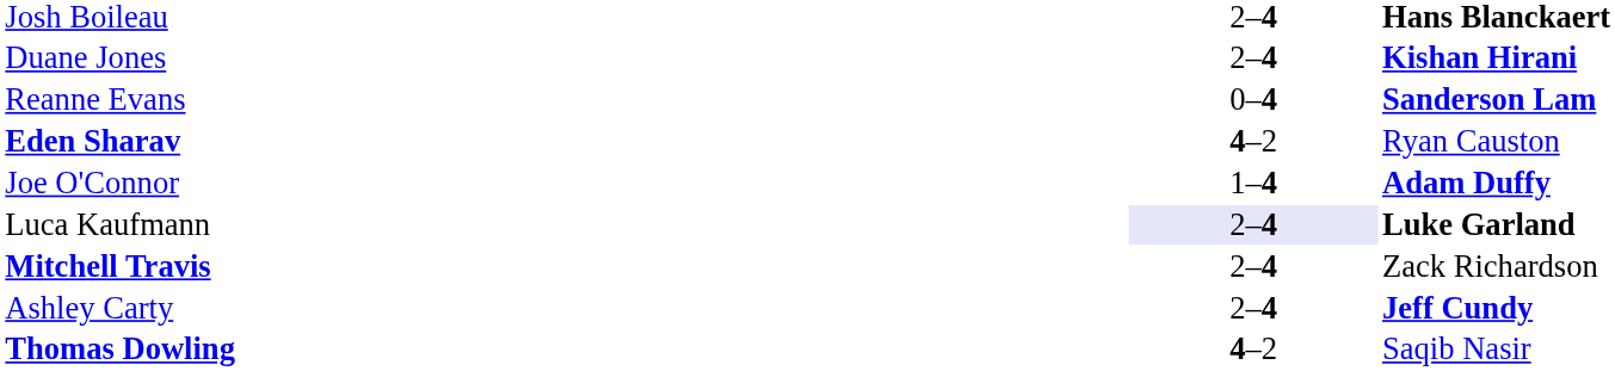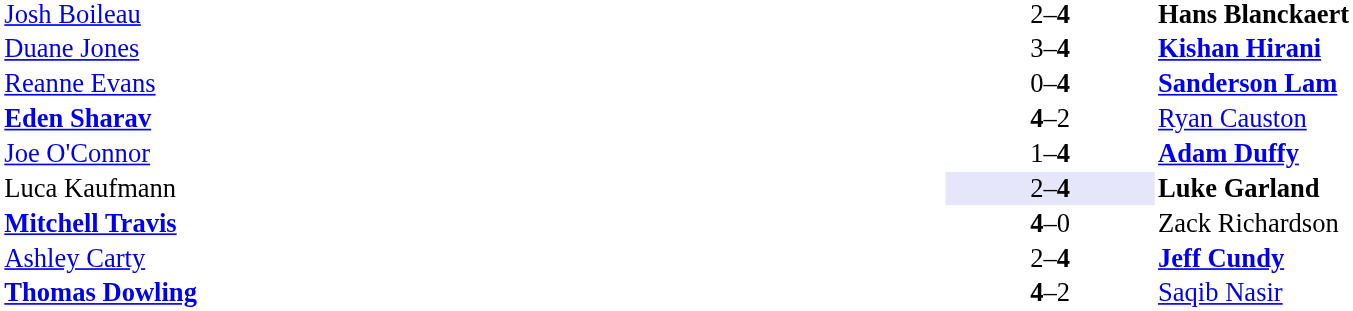Duane Jones | column 2: 2–4 -> 3–4
Mitchell Travis | column 2: 2–4 -> 4–0
